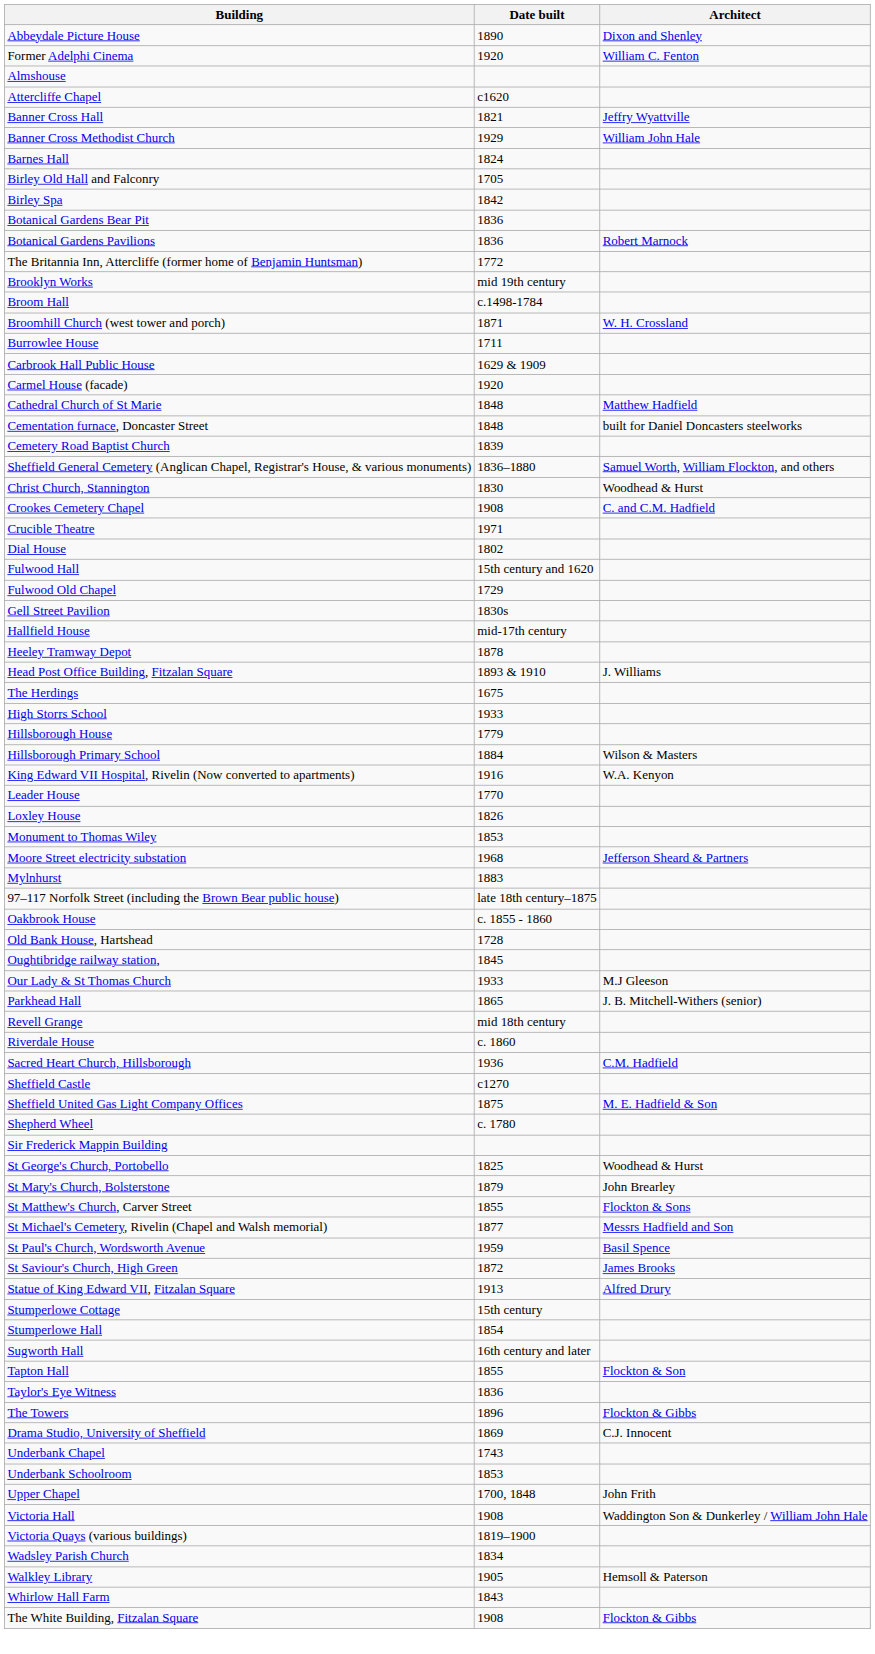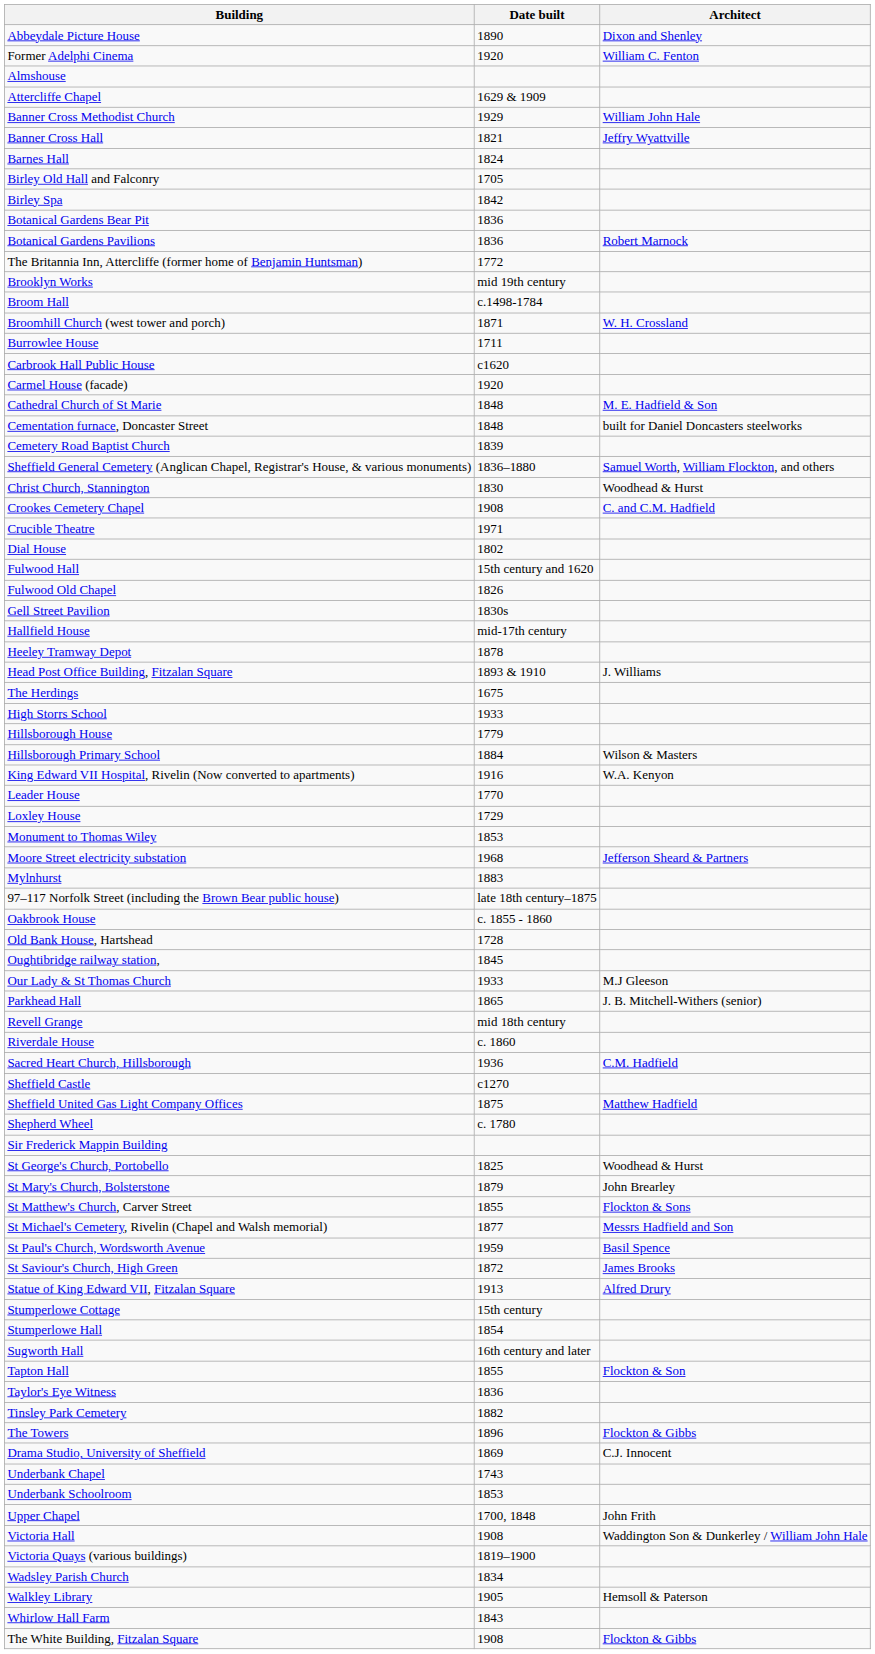Attercliffe Chapel | Date built: c1620 -> 1629 & 1909
rows swapped: Banner Cross Hall <-> Banner Cross Methodist Church
Carbrook Hall Public House | Date built: 1629 & 1909 -> c1620
Cathedral Church of St Marie | Architect: Matthew Hadfield -> M. E. Hadfield & Son
Fulwood Old Chapel | Date built: 1729 -> 1826
Loxley House | Date built: 1826 -> 1729
Sheffield United Gas Light Company Offices | Architect: M. E. Hadfield & Son -> Matthew Hadfield
+ row: Tinsley Park Cemetery | 1882
